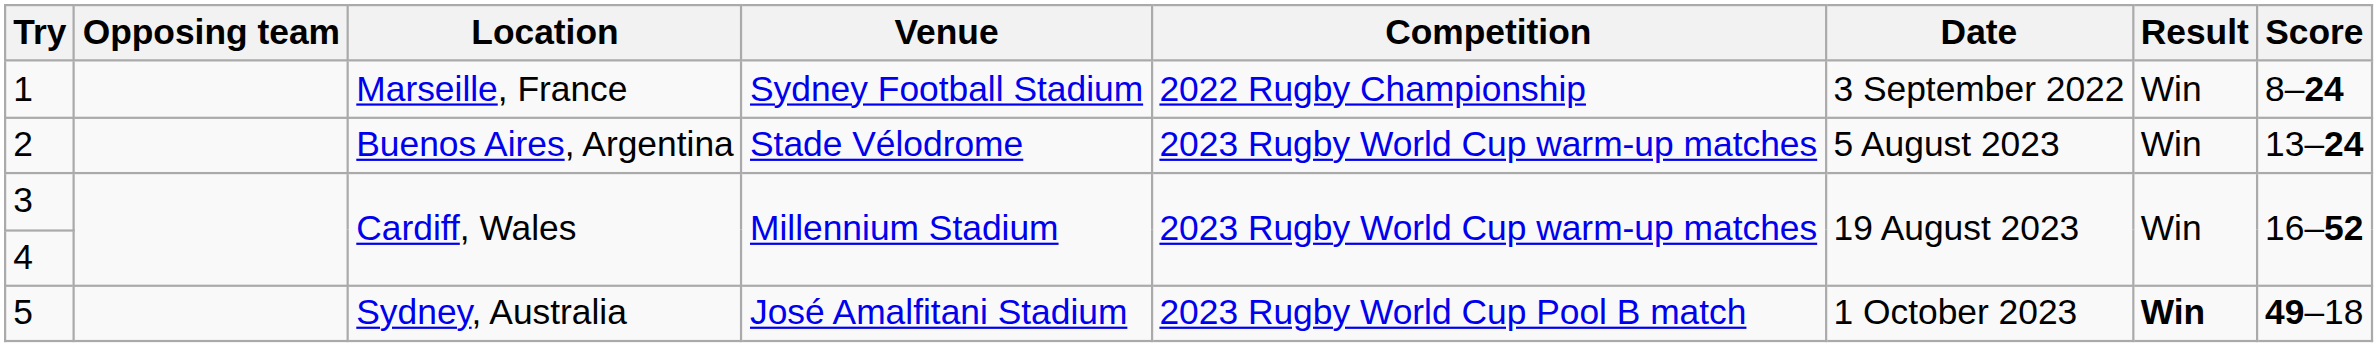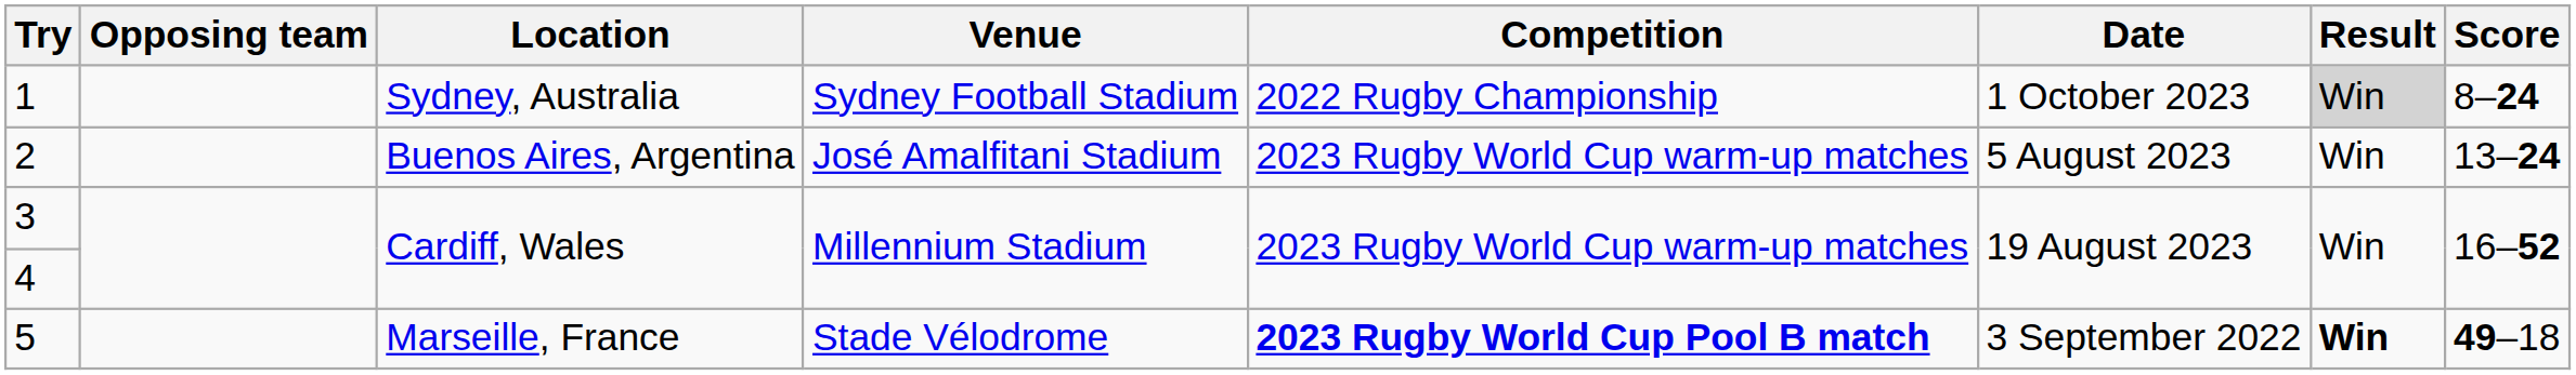1 | Location: Marseille, France -> Sydney, Australia
1 | Date: 3 September 2022 -> 1 October 2023
1 | Result: no background -> lightgrey background
2 | Venue: Stade Vélodrome -> José Amalfitani Stadium
5 | Location: Sydney, Australia -> Marseille, France
5 | Venue: José Amalfitani Stadium -> Stade Vélodrome
5 | Competition: normal -> bold
5 | Date: 1 October 2023 -> 3 September 2022
